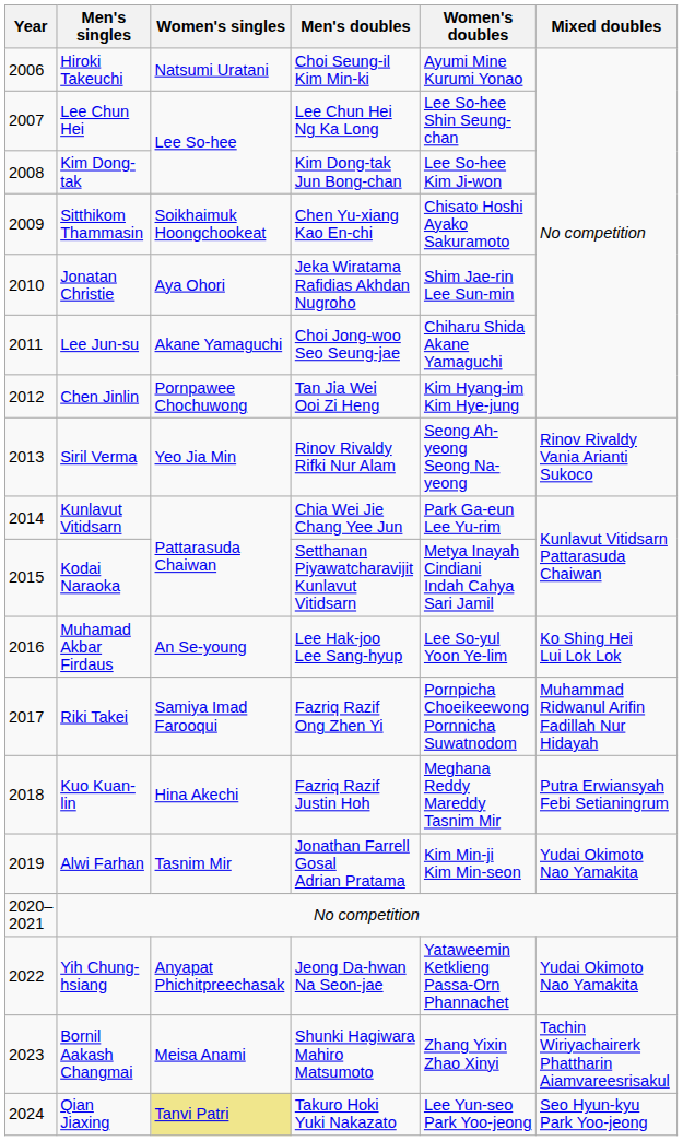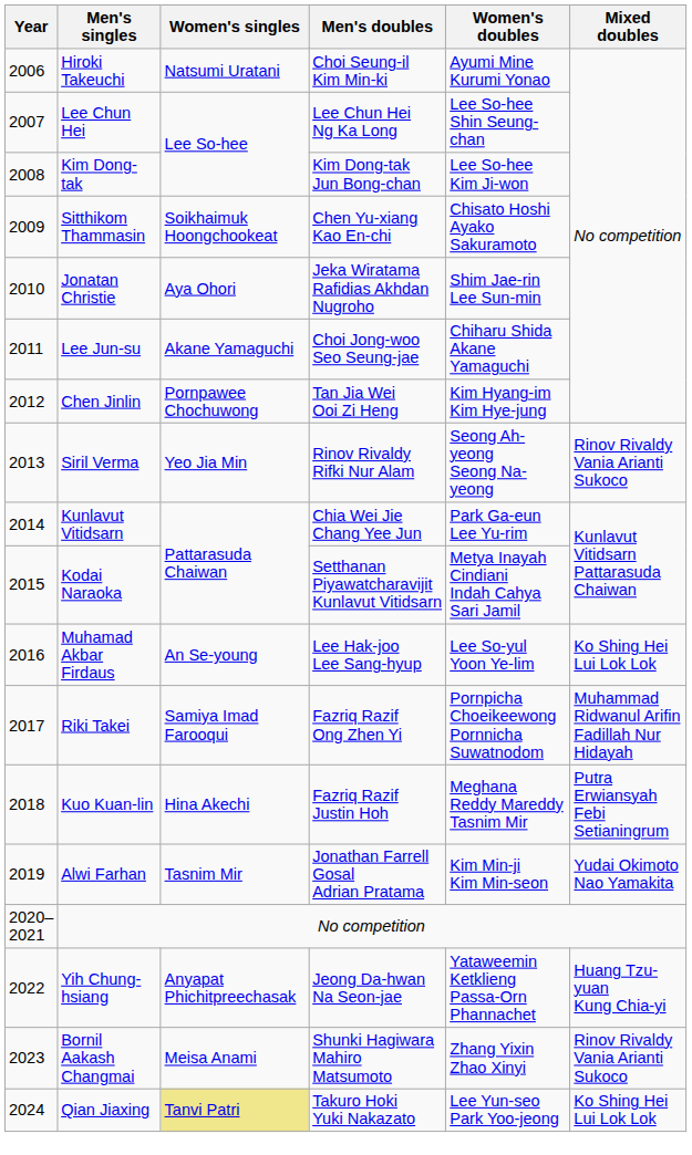Yih Chung-hsiang | Mixed doubles: Yudai Okimoto Nao Yamakita -> Huang Tzu-yuan Kung Chia-yi
Bornil Aakash Changmai | Mixed doubles: Tachin Wiriyachairerk Phattharin Aiamvareesrisakul -> Rinov Rivaldy Vania Arianti Sukoco
Qian Jiaxing | Mixed doubles: Seo Hyun-kyu Park Yoo-jeong -> Ko Shing Hei Lui Lok Lok
